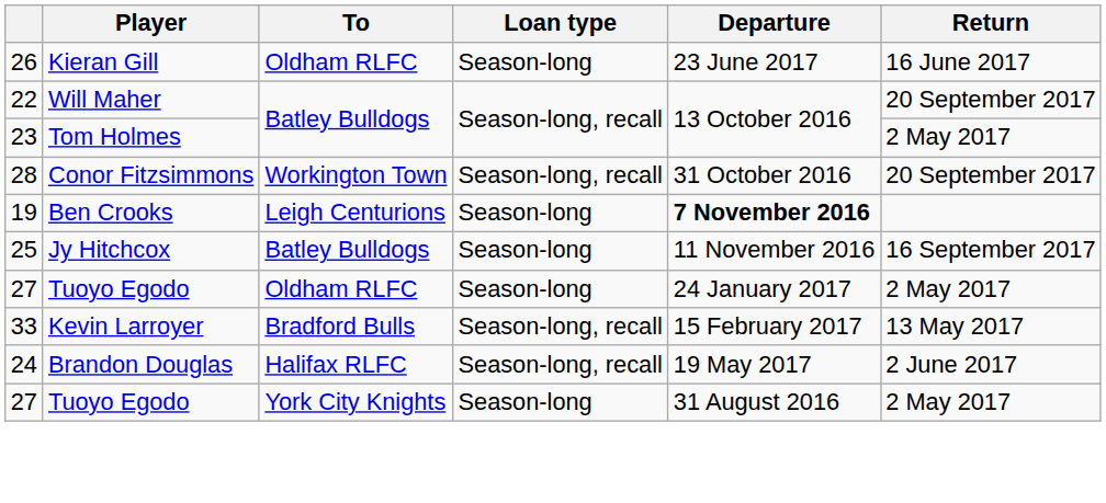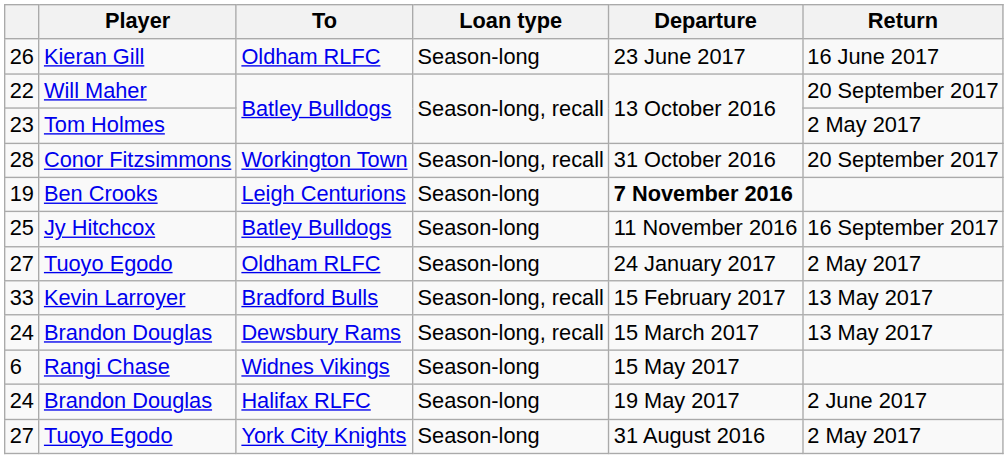+ row: 24 | Brandon Douglas | Dewsbury Rams | Season-long, recall | 15 March 2017 | 13 May 2017
+ row: 6 | Rangi Chase | Widnes Vikings | Season-long | 15 May 2017
24 / Halifax RLFC | Loan type: Season-long, recall -> Season-long
